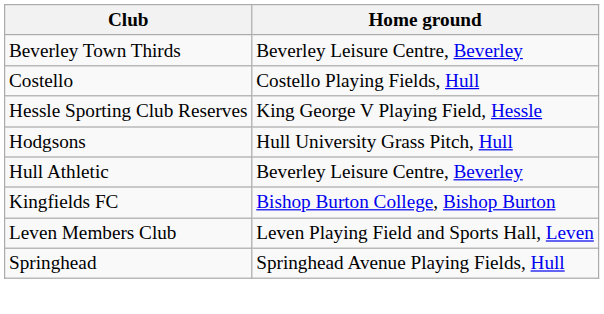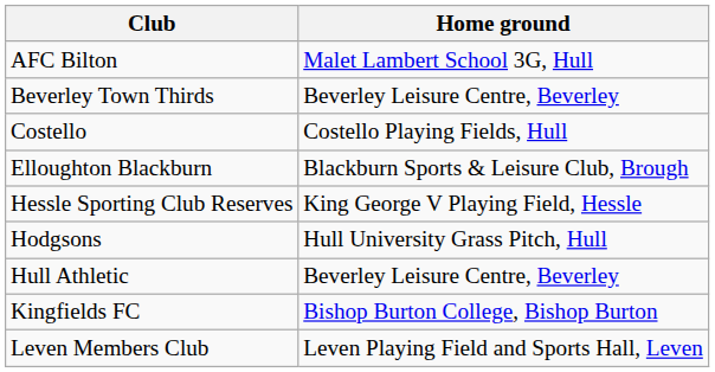+ row: AFC Bilton | Malet Lambert School 3G, Hull
+ row: Elloughton Blackburn | Blackburn Sports & Leisure Club, Brough
- row: Springhead | Springhead Avenue Playing Fields, Hull
